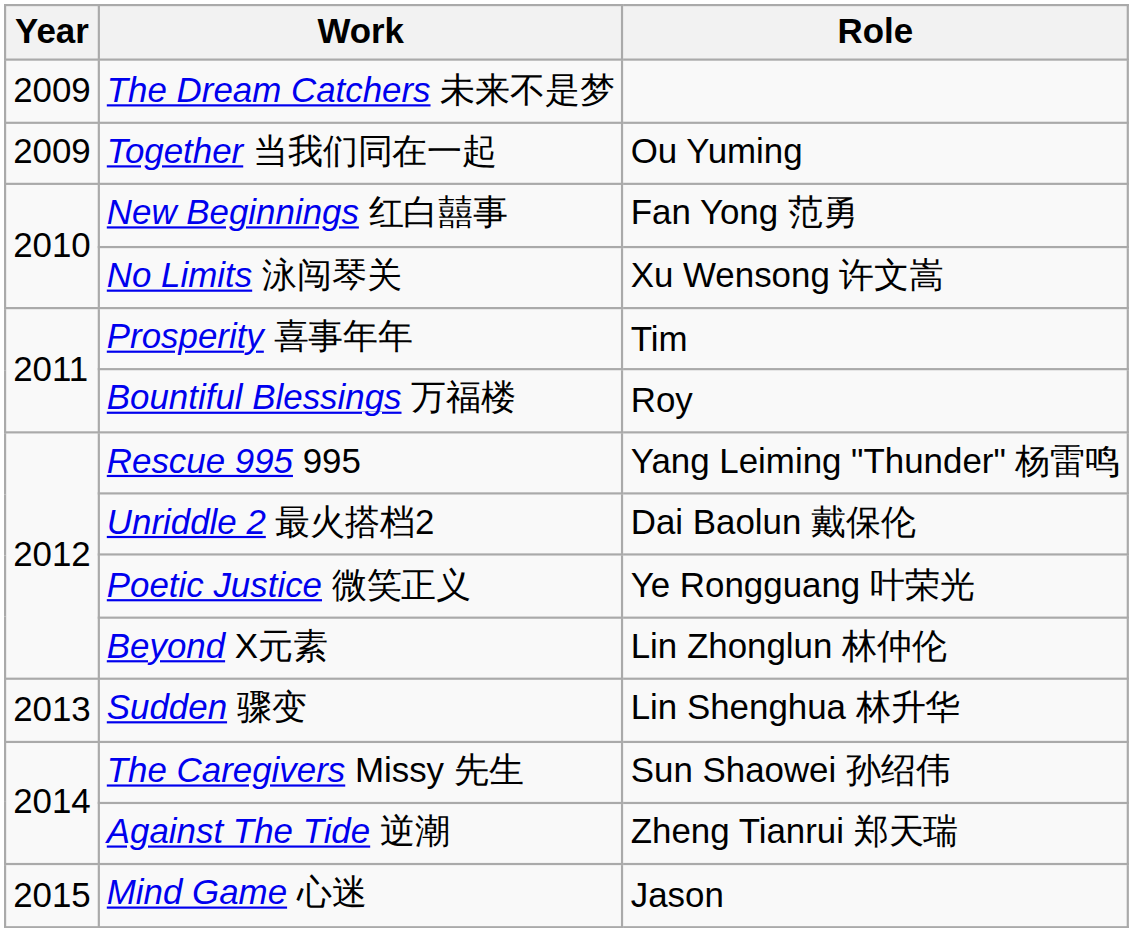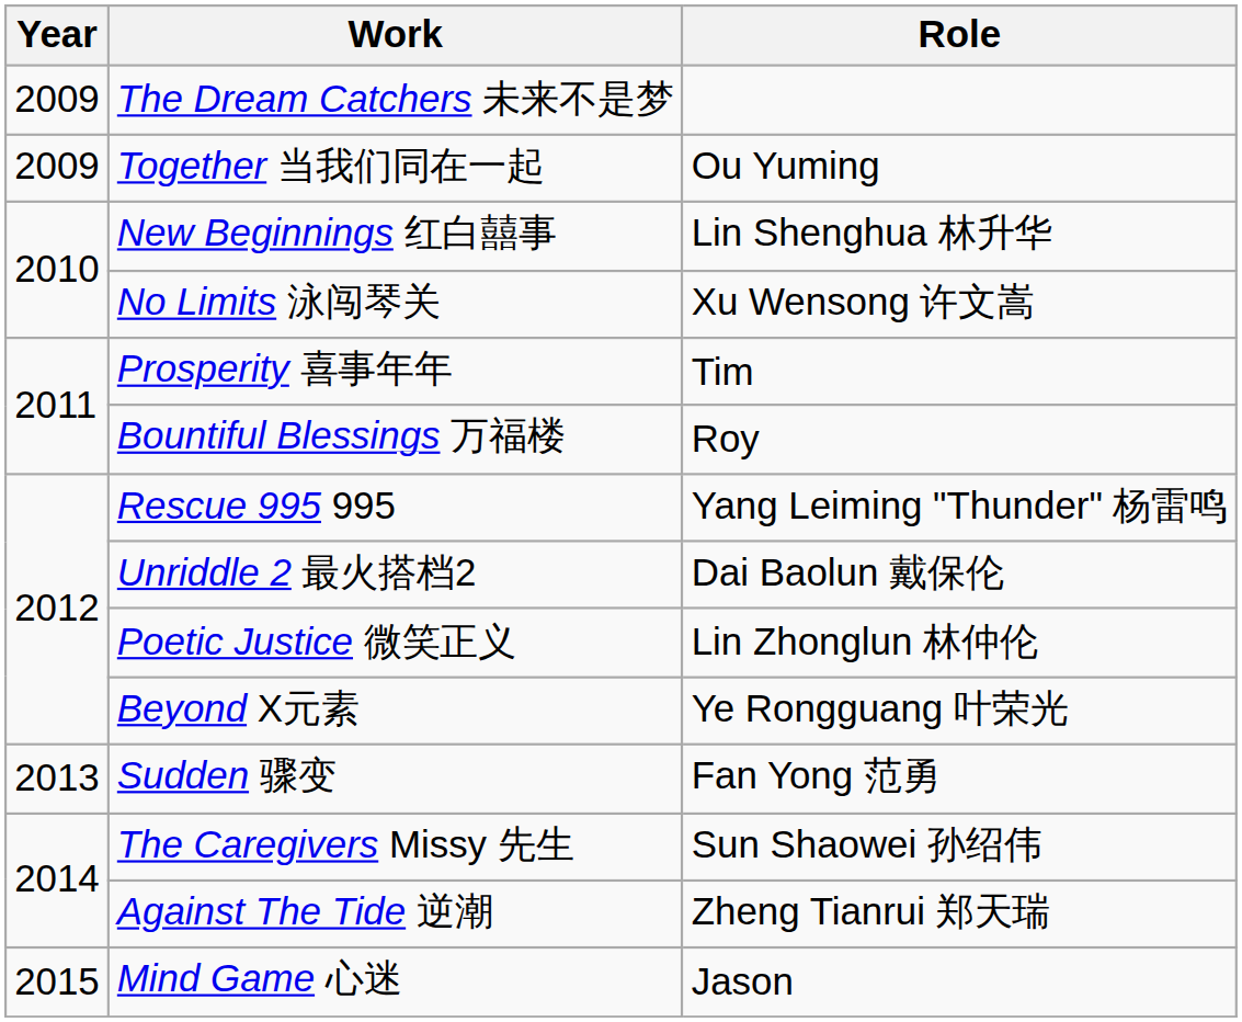New Beginnings 红白囍事 | Role: Fan Yong 范勇 -> Lin Shenghua 林升华
Poetic Justice 微笑正义 | Role: Ye Rongguang 叶荣光 -> Lin Zhonglun 林仲伦
Beyond X元素 | Role: Lin Zhonglun 林仲伦 -> Ye Rongguang 叶荣光
Sudden 骤变 | Role: Lin Shenghua 林升华 -> Fan Yong 范勇
